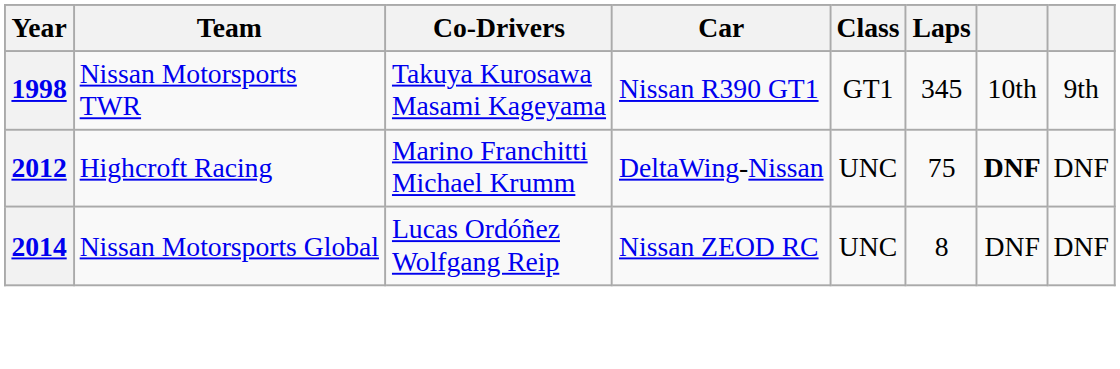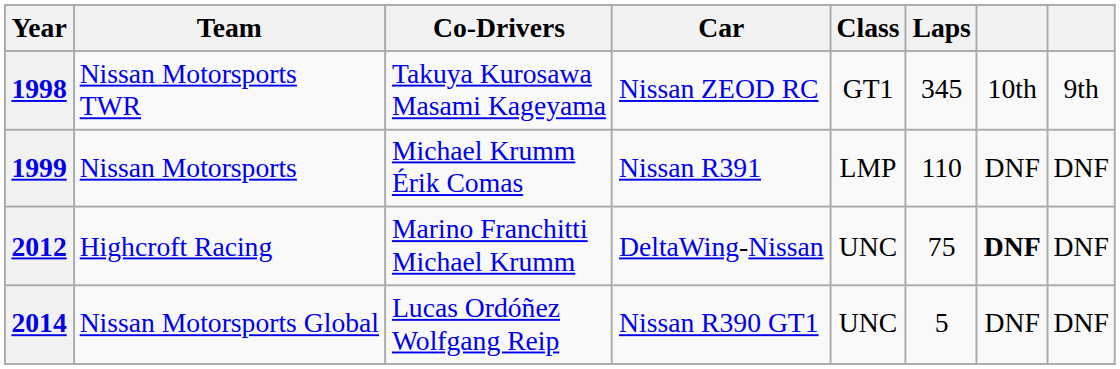1998 | Car: Nissan R390 GT1 -> Nissan ZEOD RC
+ row: 1999 | Nissan Motorsports | Michael Krumm Érik Comas | Nissan R391 | LMP | 110 | DNF | DNF
2014 | Car: Nissan ZEOD RC -> Nissan R390 GT1
2014 | Laps: 8 -> 5
